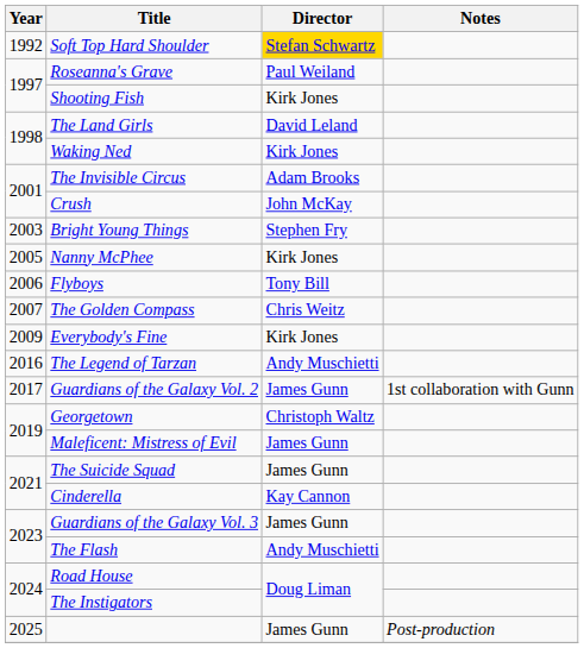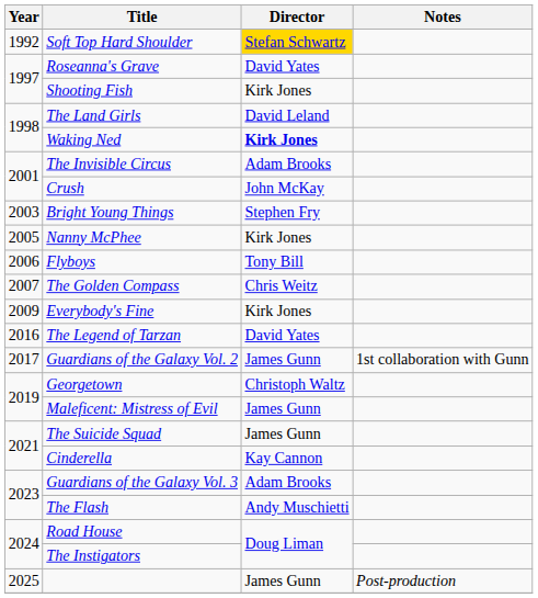Roseanna's Grave | Director: Paul Weiland -> David Yates
Waking Ned | Director: normal -> bold
The Legend of Tarzan | Director: Andy Muschietti -> David Yates
Guardians of the Galaxy Vol. 3 | Director: James Gunn -> Adam Brooks
